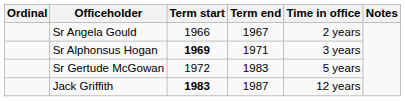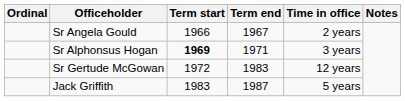Sr Gertude McGowan | Time in office: 5 years -> 12 years
Jack Griffith | Term start: bold -> normal
Jack Griffith | Time in office: 12 years -> 5 years
